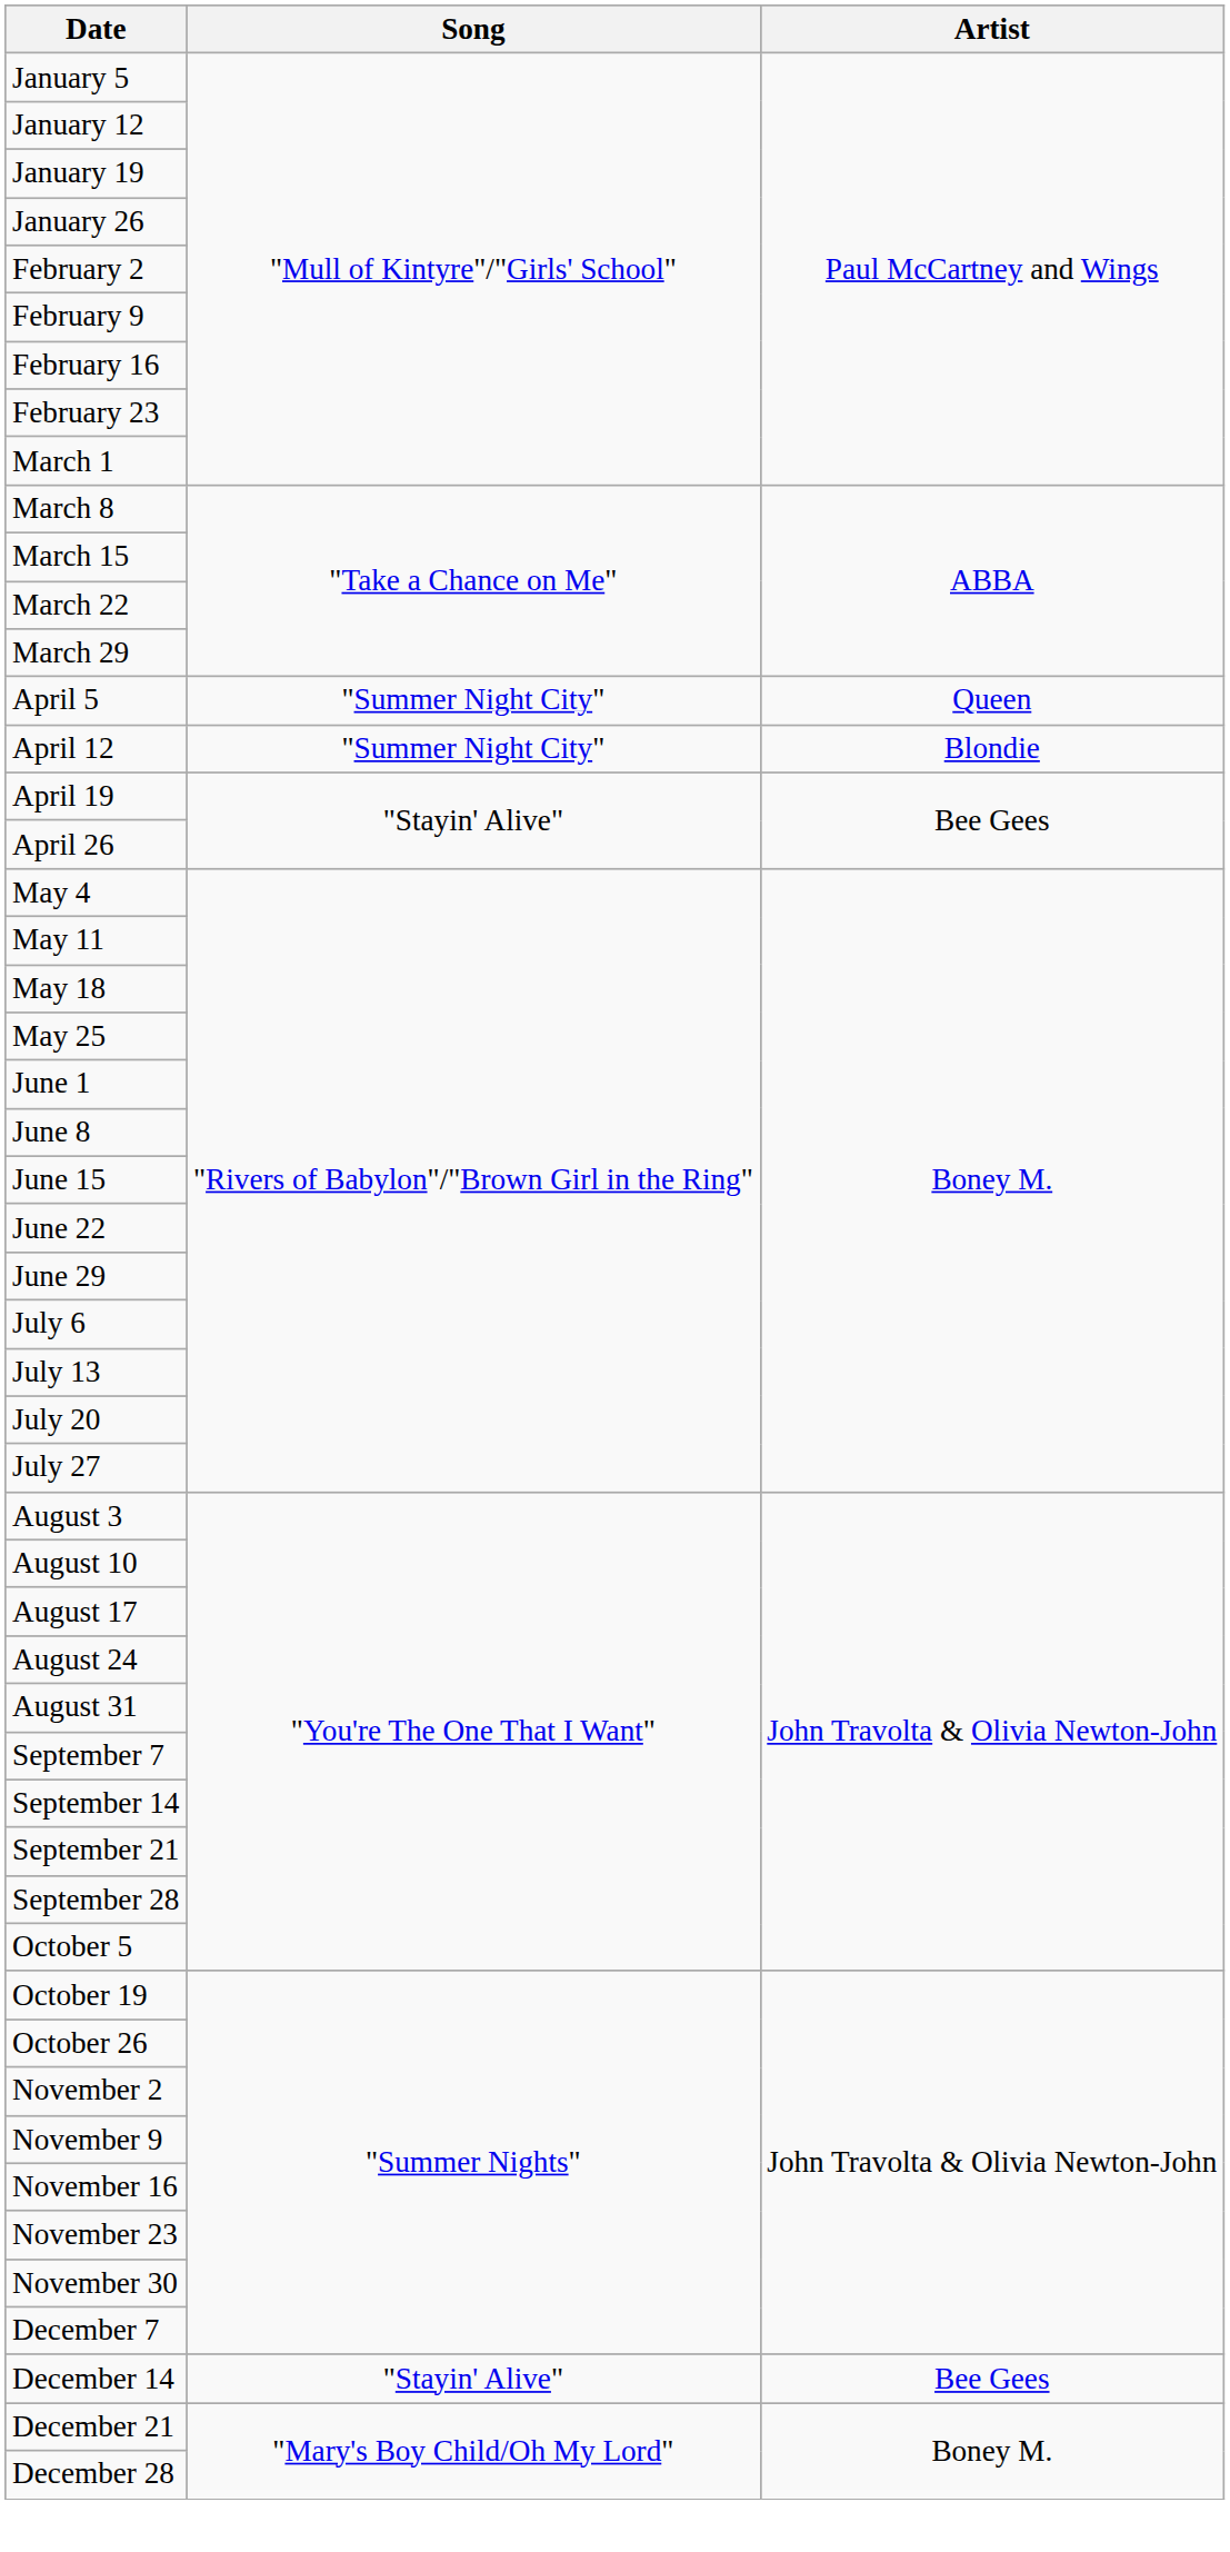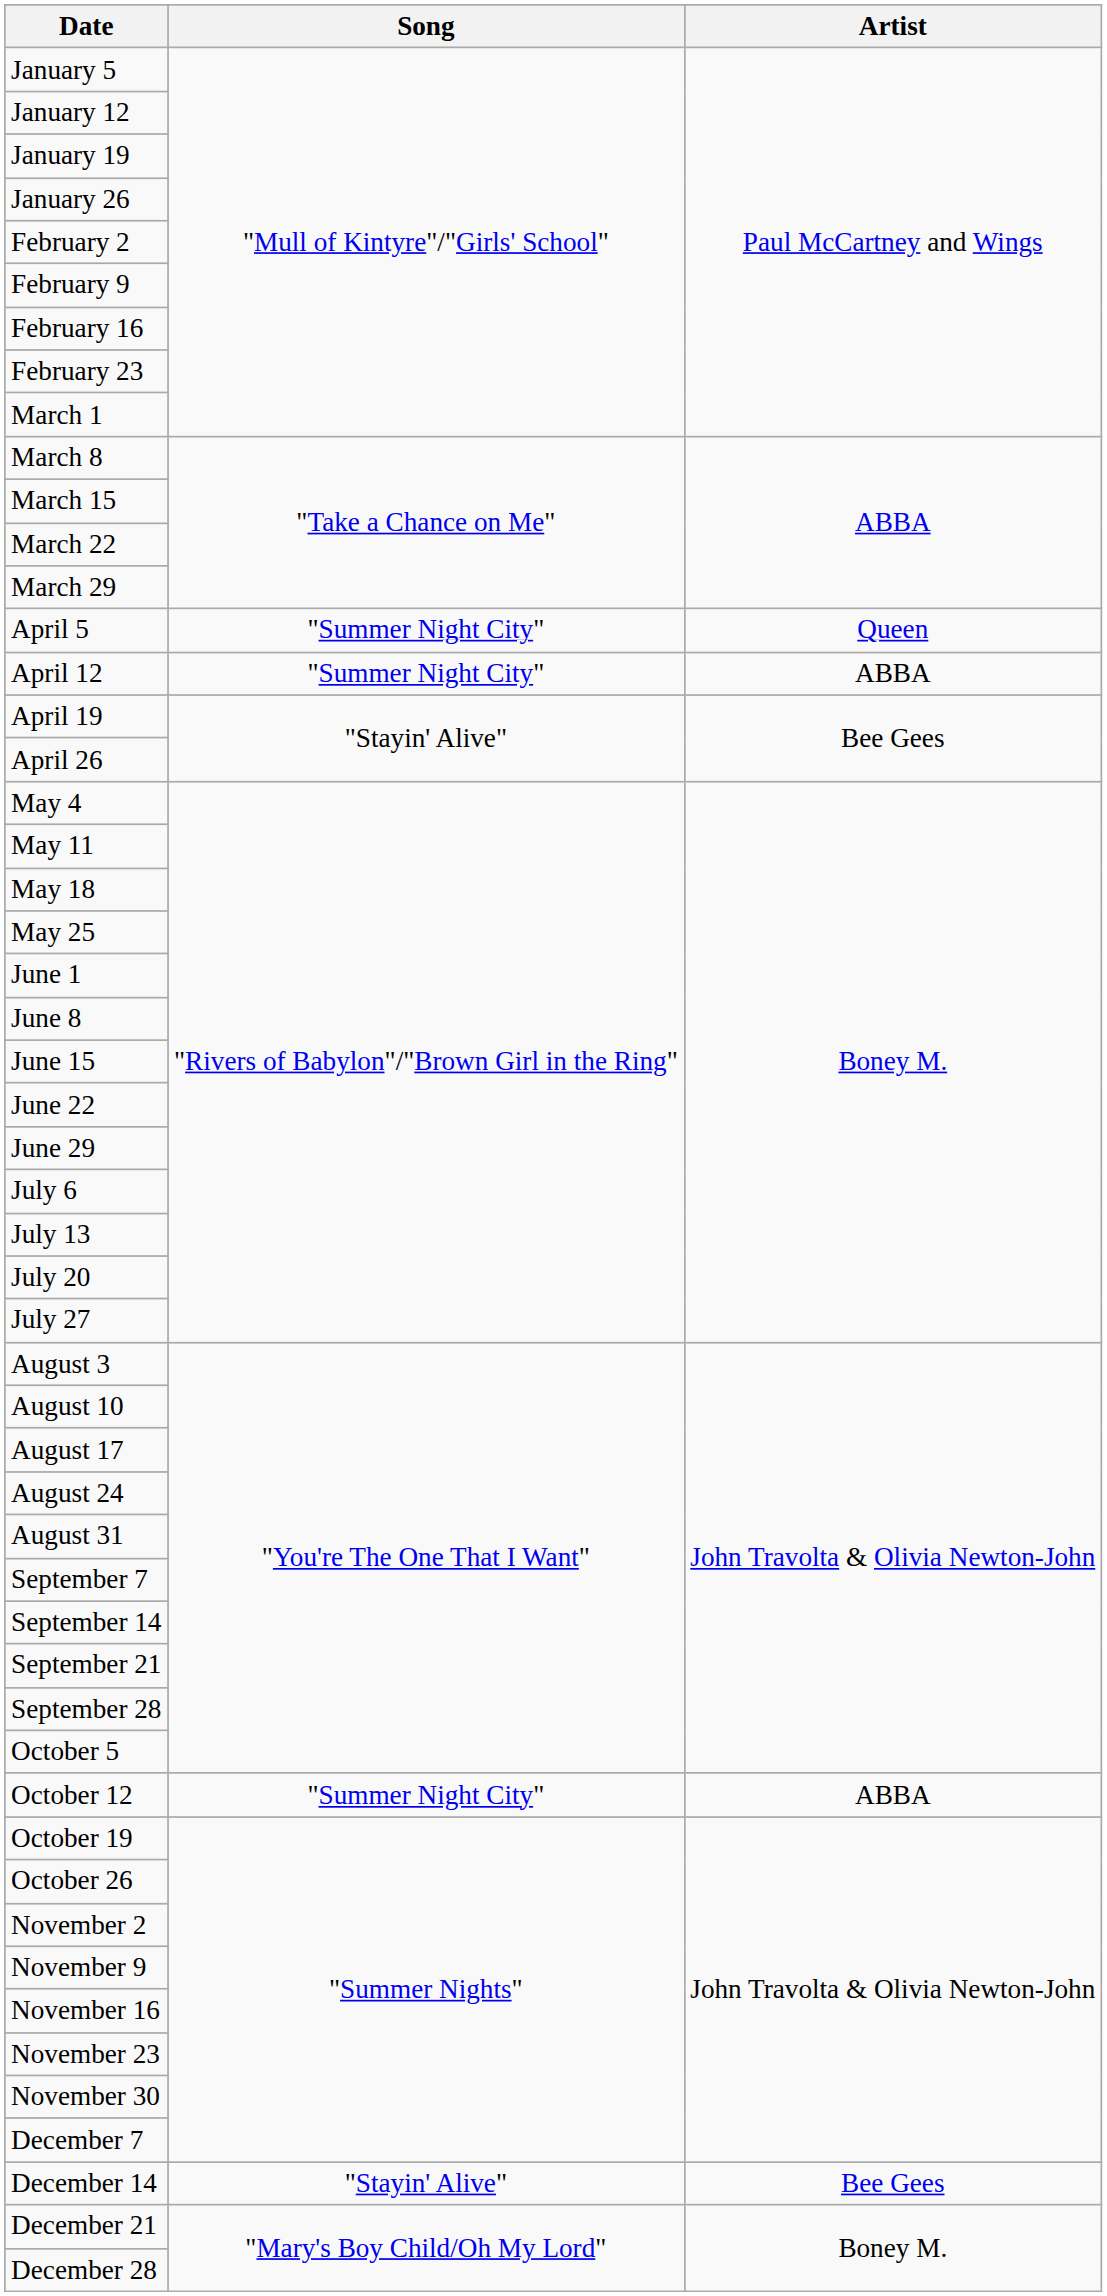April 12 | Artist: Blondie -> ABBA
+ row: October 12 | "Summer Night City" | ABBA
